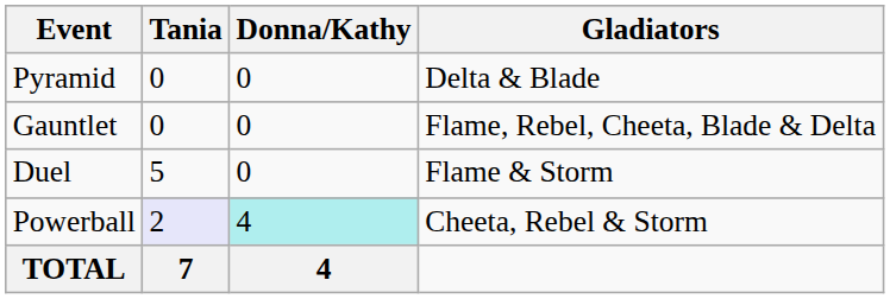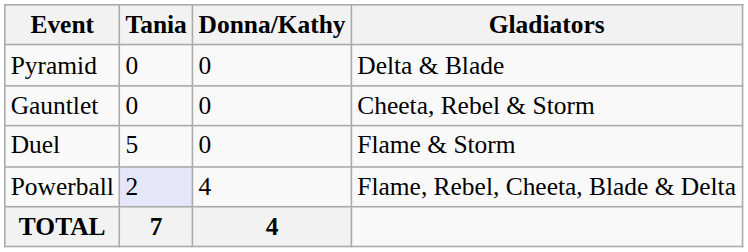Gauntlet | Gladiators: Flame, Rebel, Cheeta, Blade & Delta -> Cheeta, Rebel & Storm
Powerball | Donna/Kathy: paleturquoise background -> no background
Powerball | Gladiators: Cheeta, Rebel & Storm -> Flame, Rebel, Cheeta, Blade & Delta
